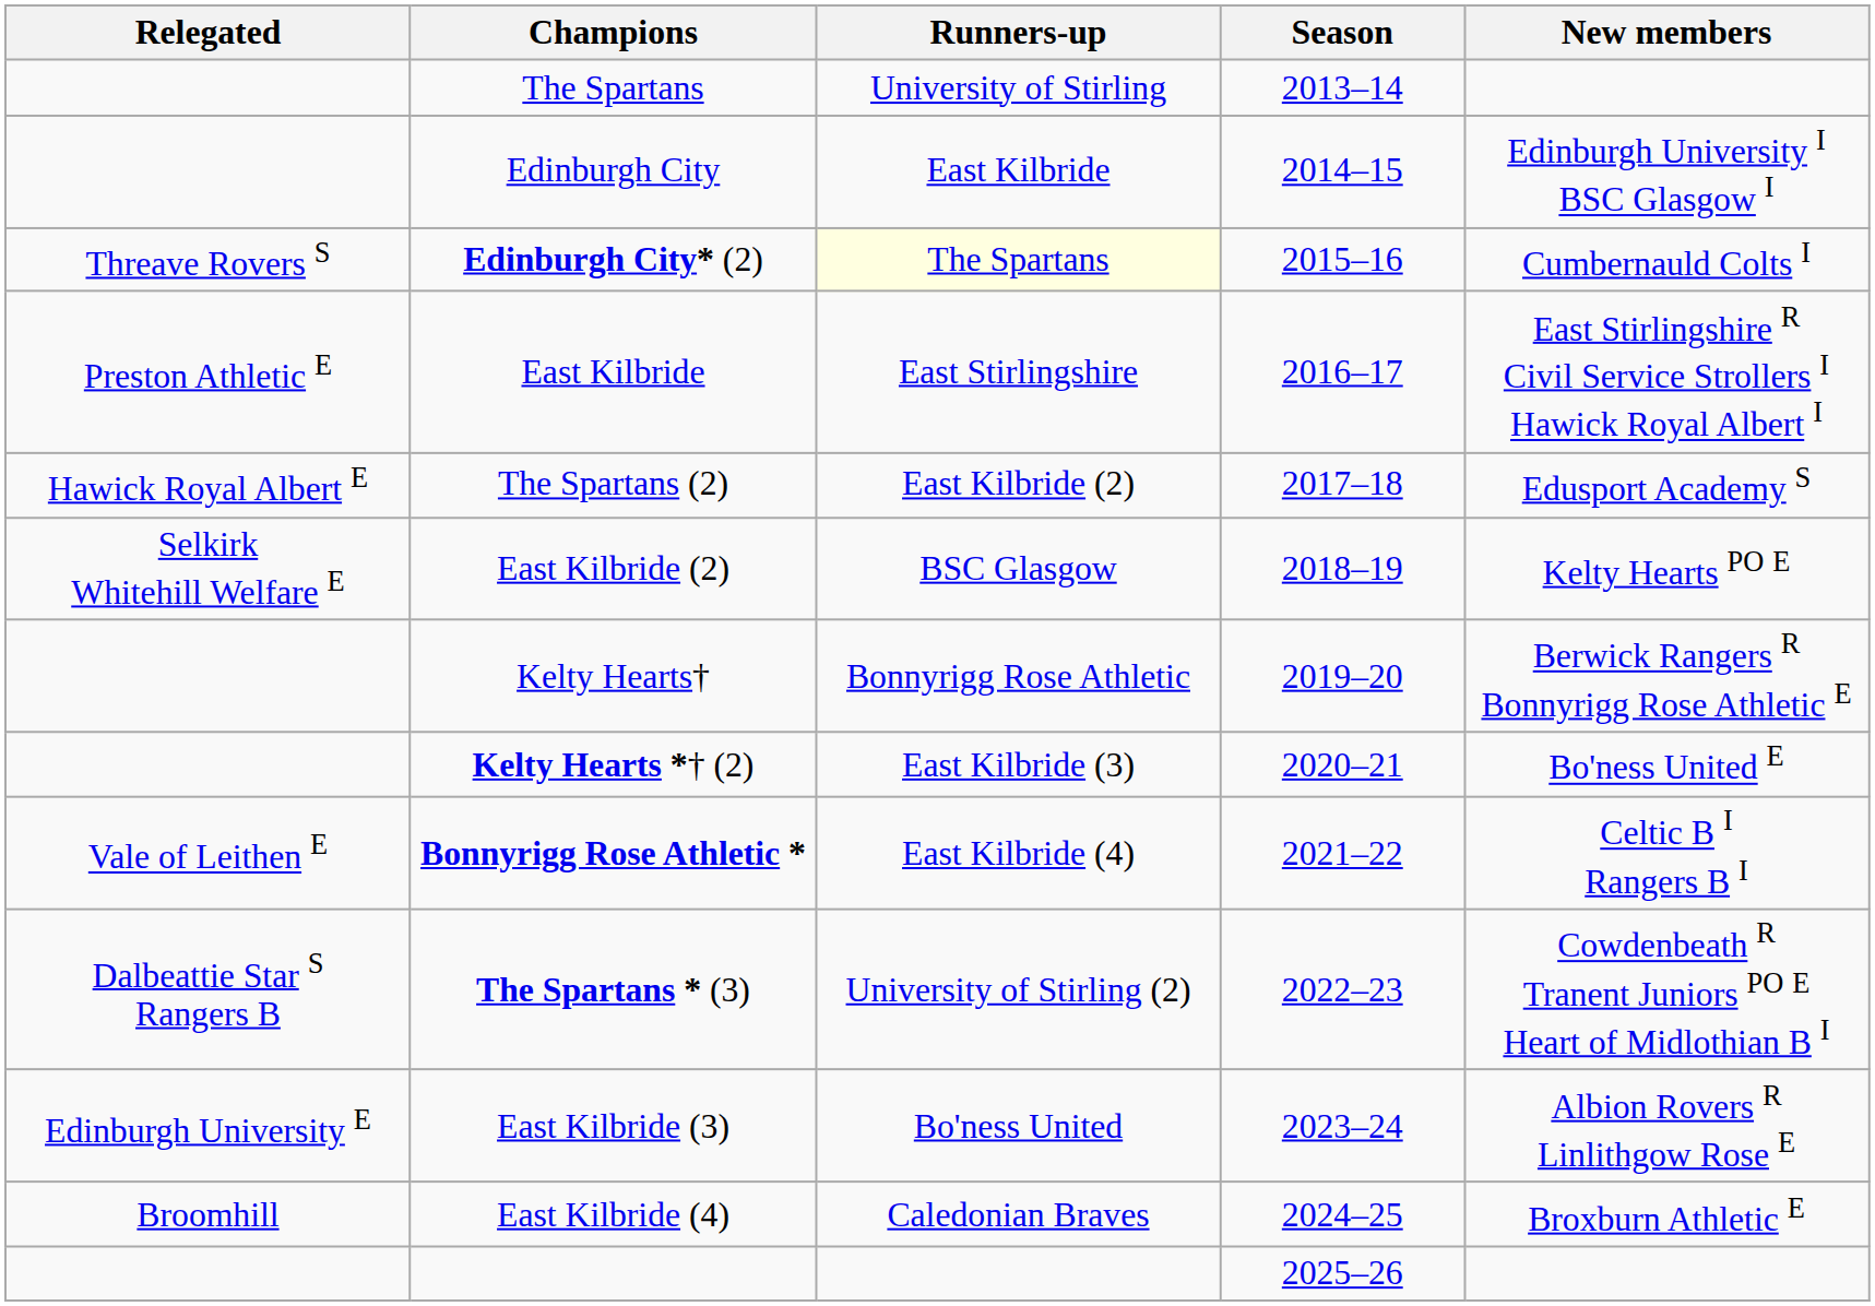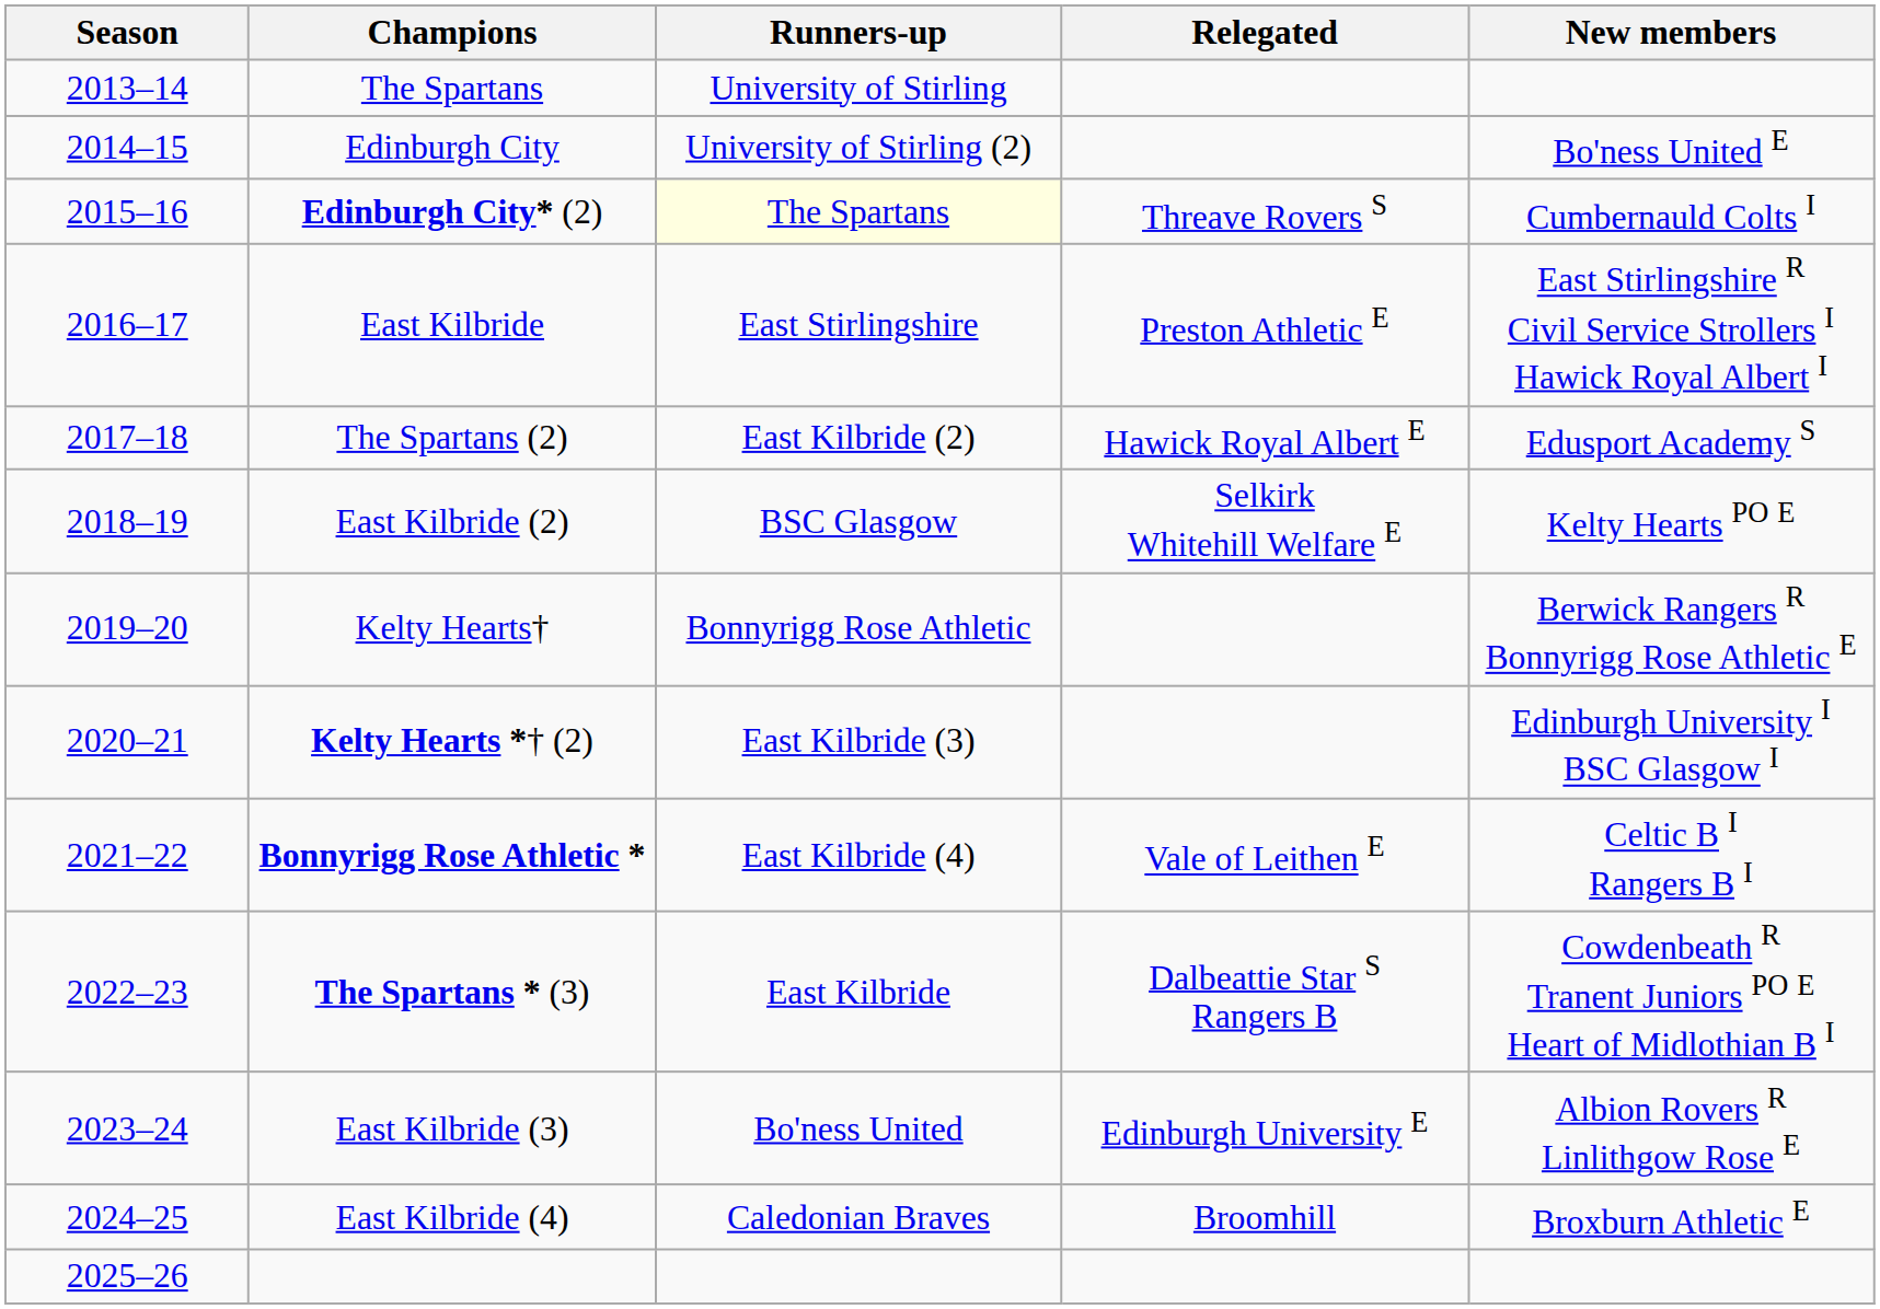columns swapped: Season <-> Relegated
Edinburgh City | Runners-up: East Kilbride -> University of Stirling (2)
Edinburgh City | New members: Edinburgh University I BSC Glasgow I -> Bo'ness United E
Kelty Hearts *† (2) | New members: Bo'ness United E -> Edinburgh University I BSC Glasgow I
The Spartans * (3) | Runners-up: University of Stirling (2) -> East Kilbride
